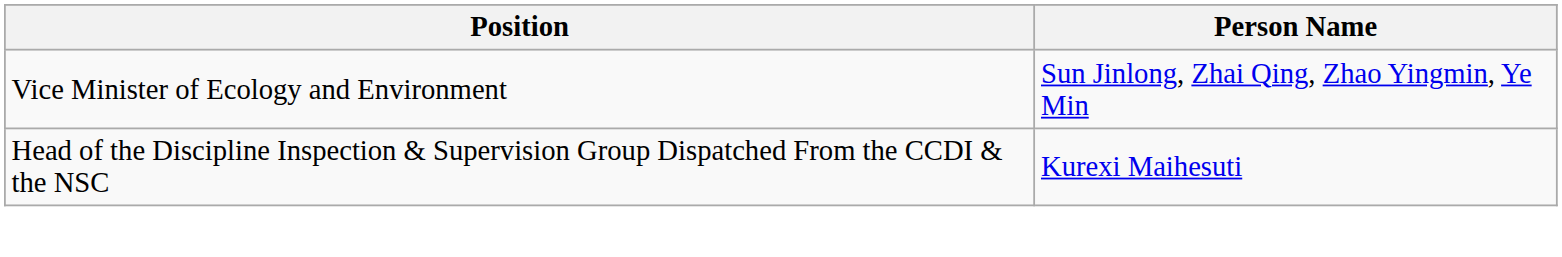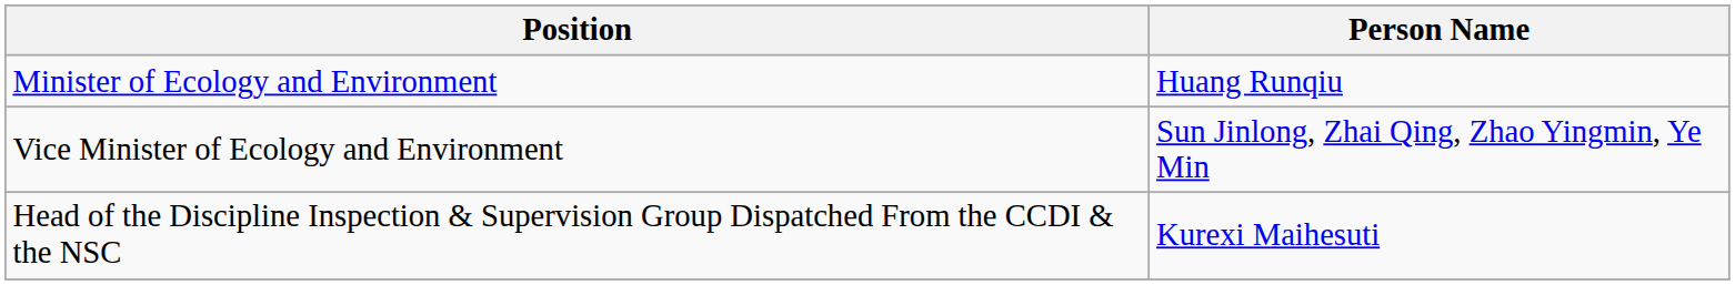+ row: Minister of Ecology and Environment | Huang Runqiu
